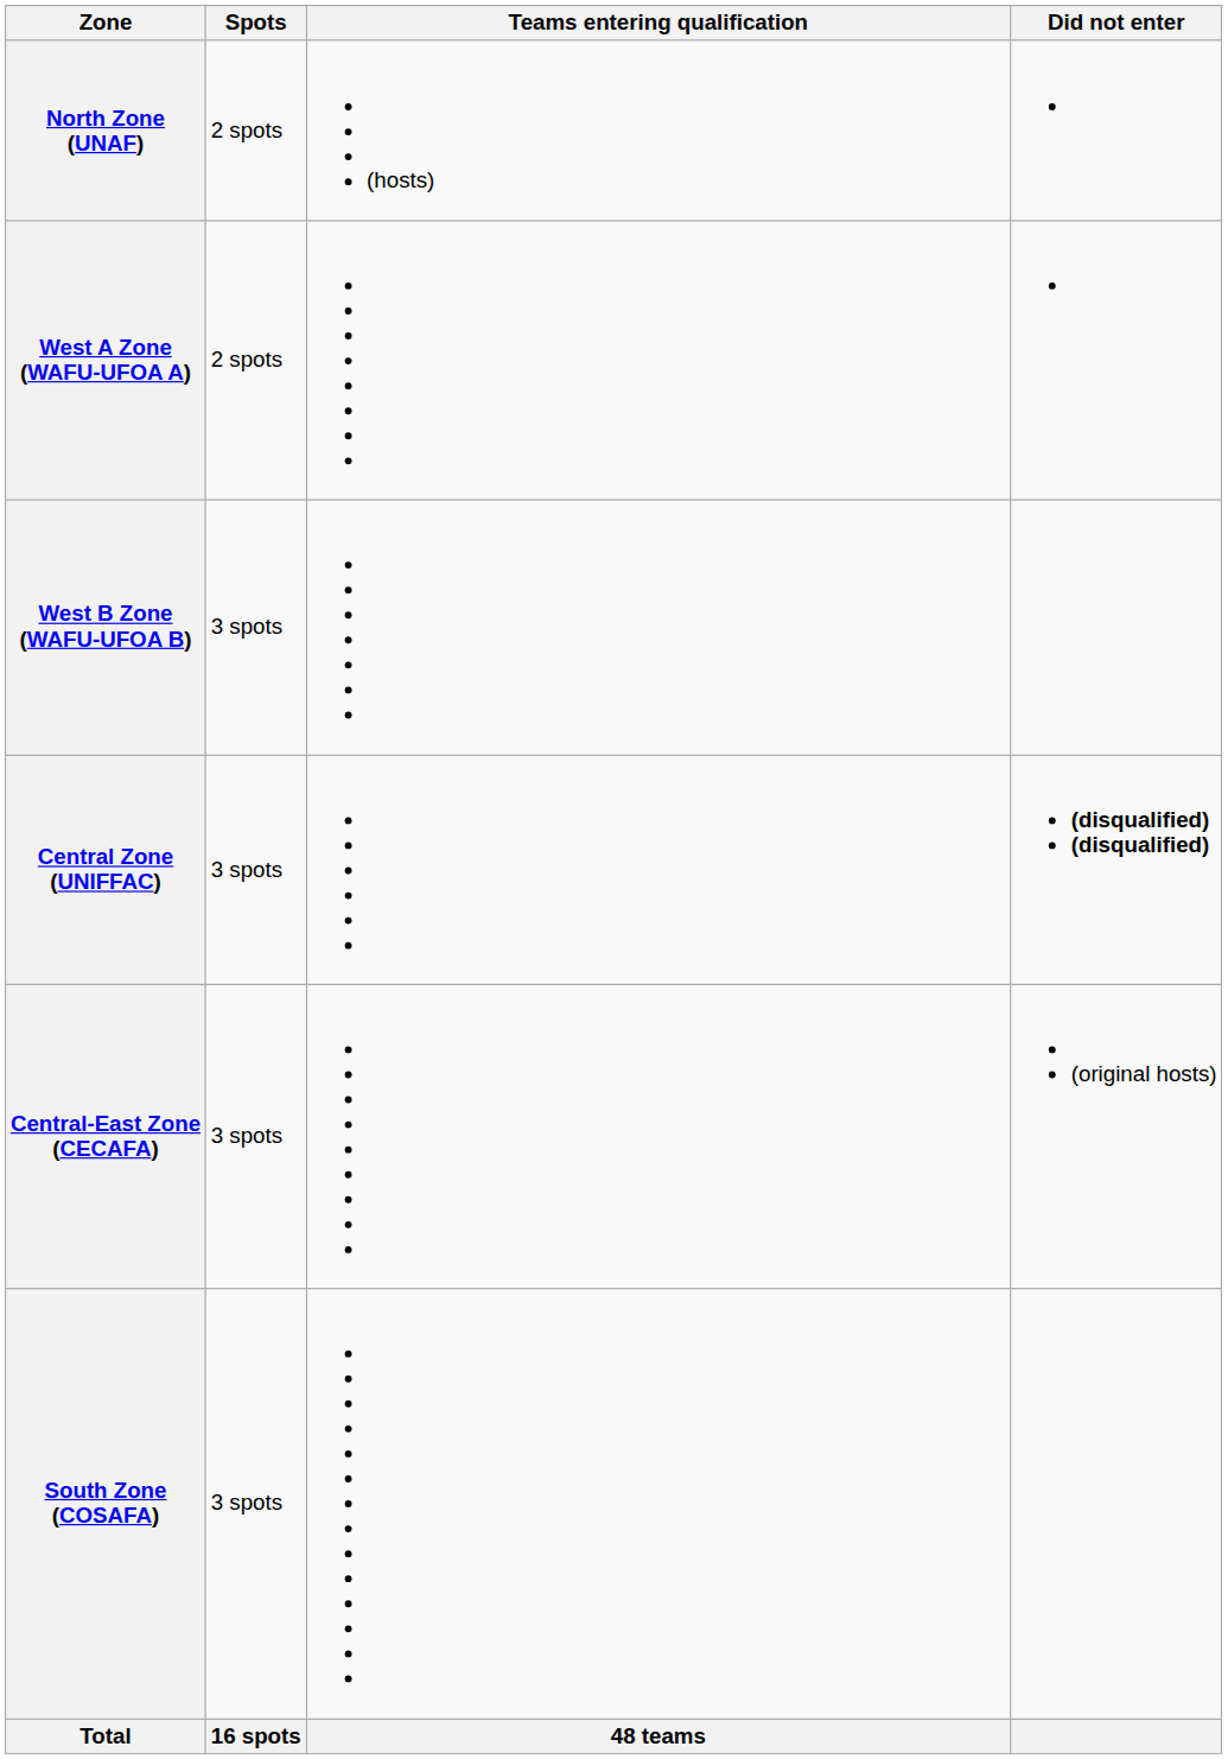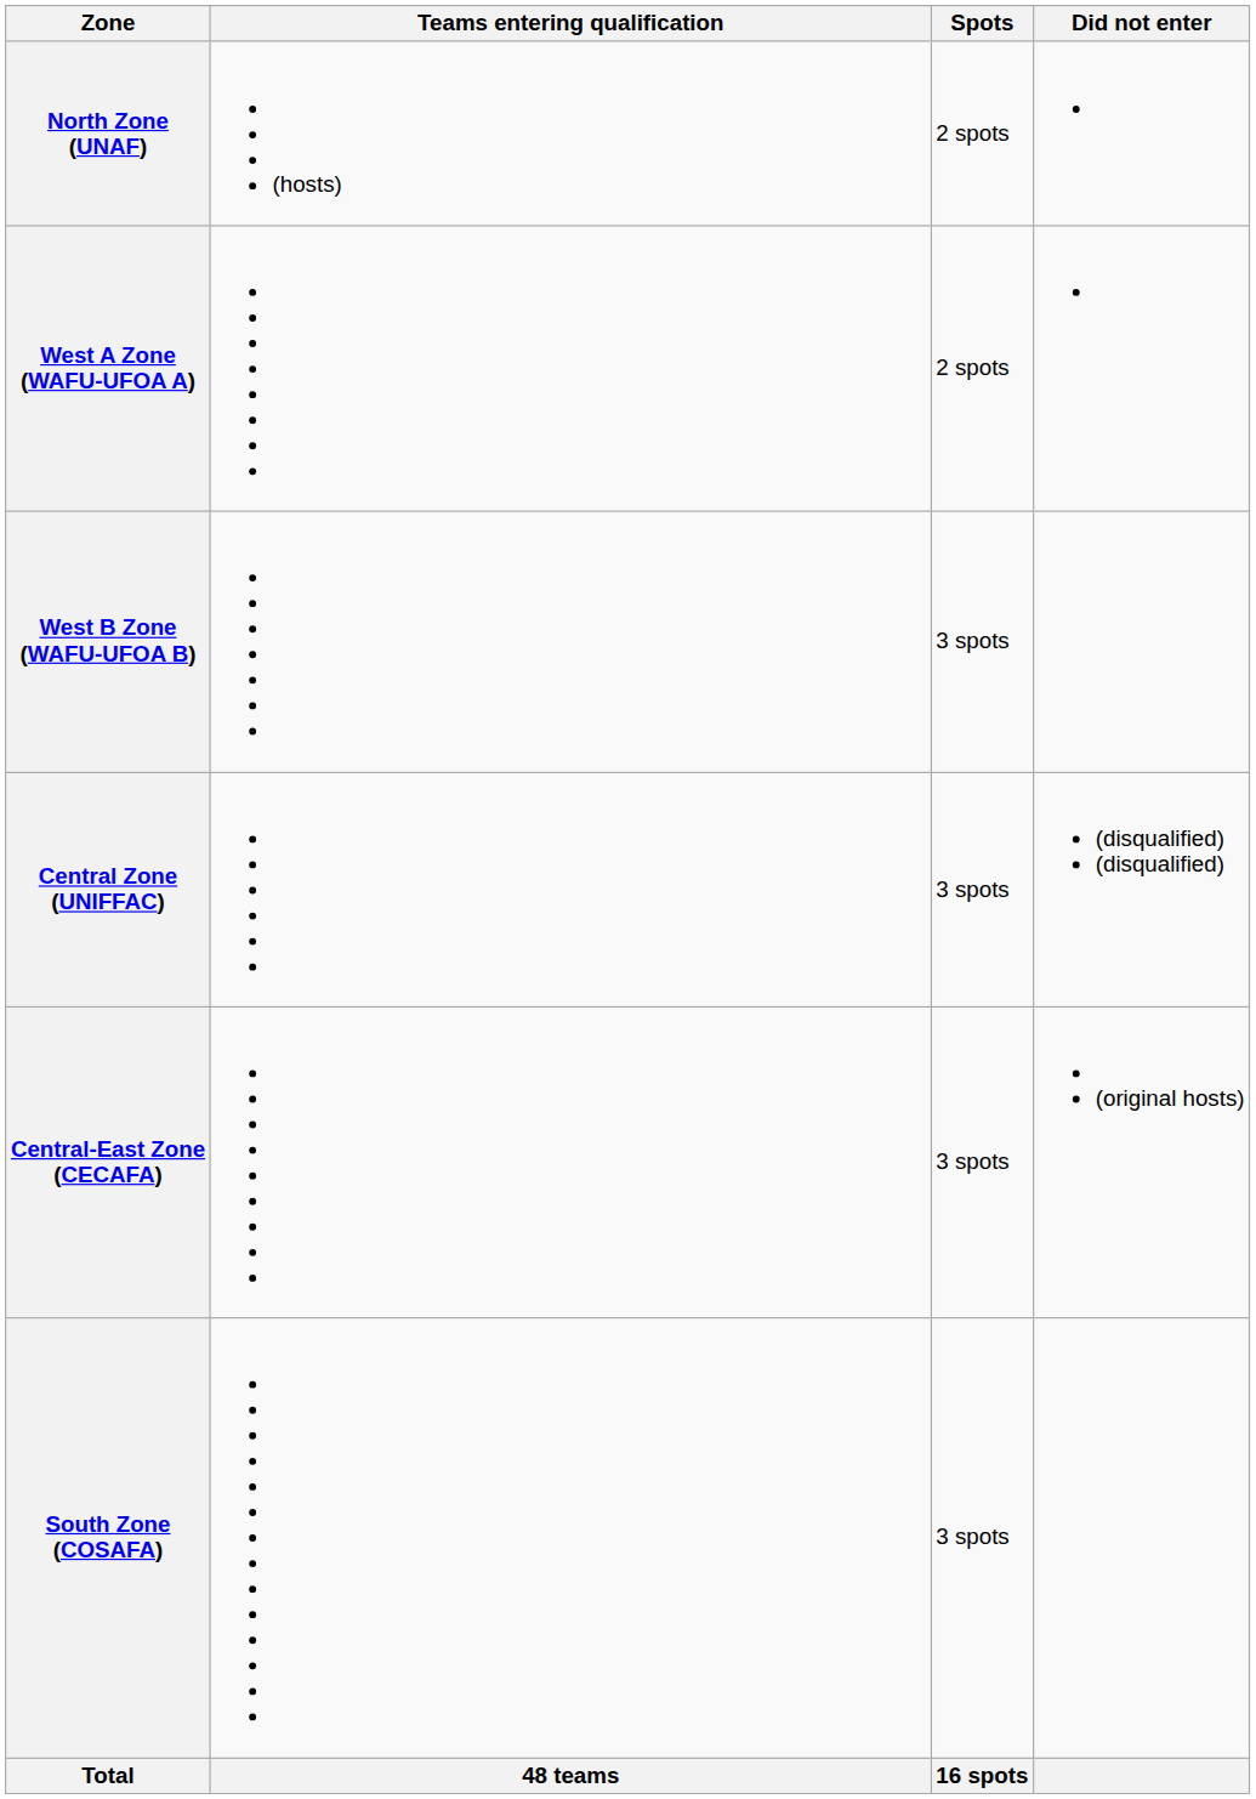columns swapped: Spots <-> Teams entering qualification
Central Zone (UNIFFAC) | Did not enter: bold -> normal
